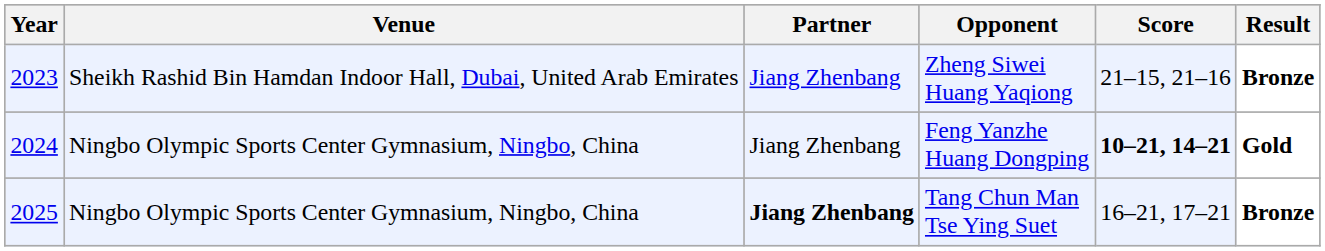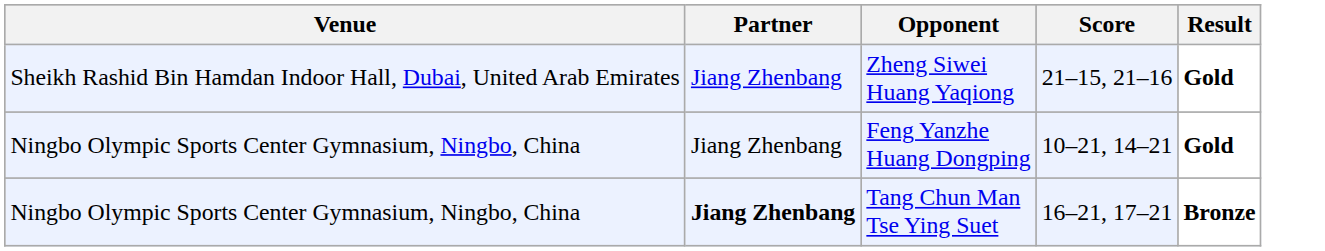- column: Year | 2023 | 2024 | 2025
Zheng Siwei Huang Yaqiong | Result: Bronze -> Gold
Feng Yanzhe Huang Dongping | Score: bold -> normal
